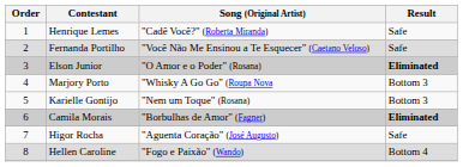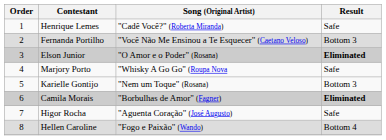Fernanda Portilho | Result: Safe -> Bottom 3
Marjory Porto | Result: Bottom 3 -> Safe
